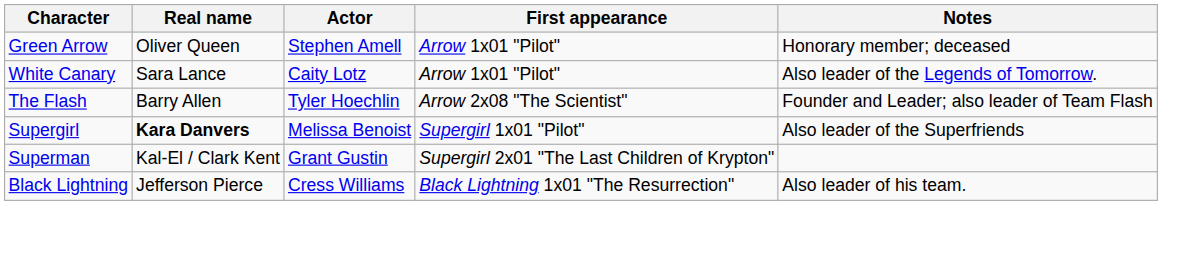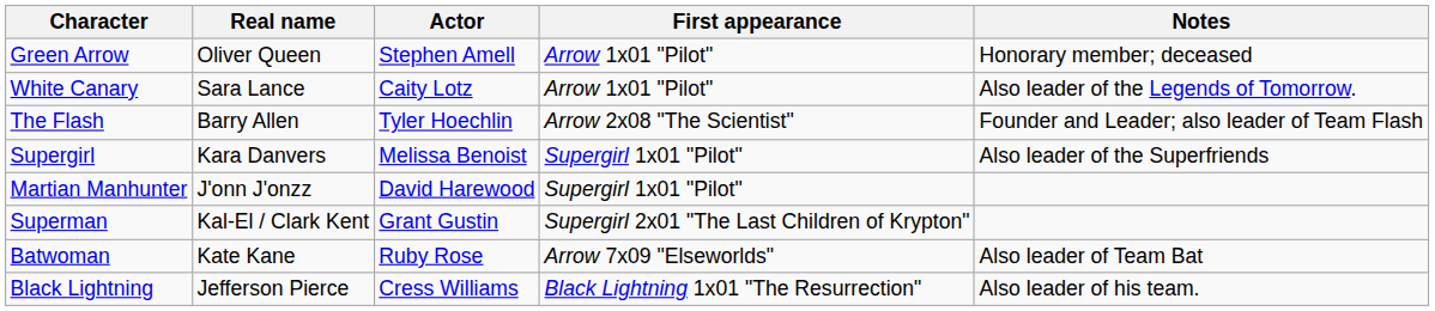Supergirl | Real name: bold -> normal
+ row: Martian Manhunter | J'onn J'onzz | David Harewood | Supergirl 1x01 "Pilot"
+ row: Batwoman | Kate Kane | Ruby Rose | Arrow 7x09 "Elseworlds" | Also leader of Team Bat
